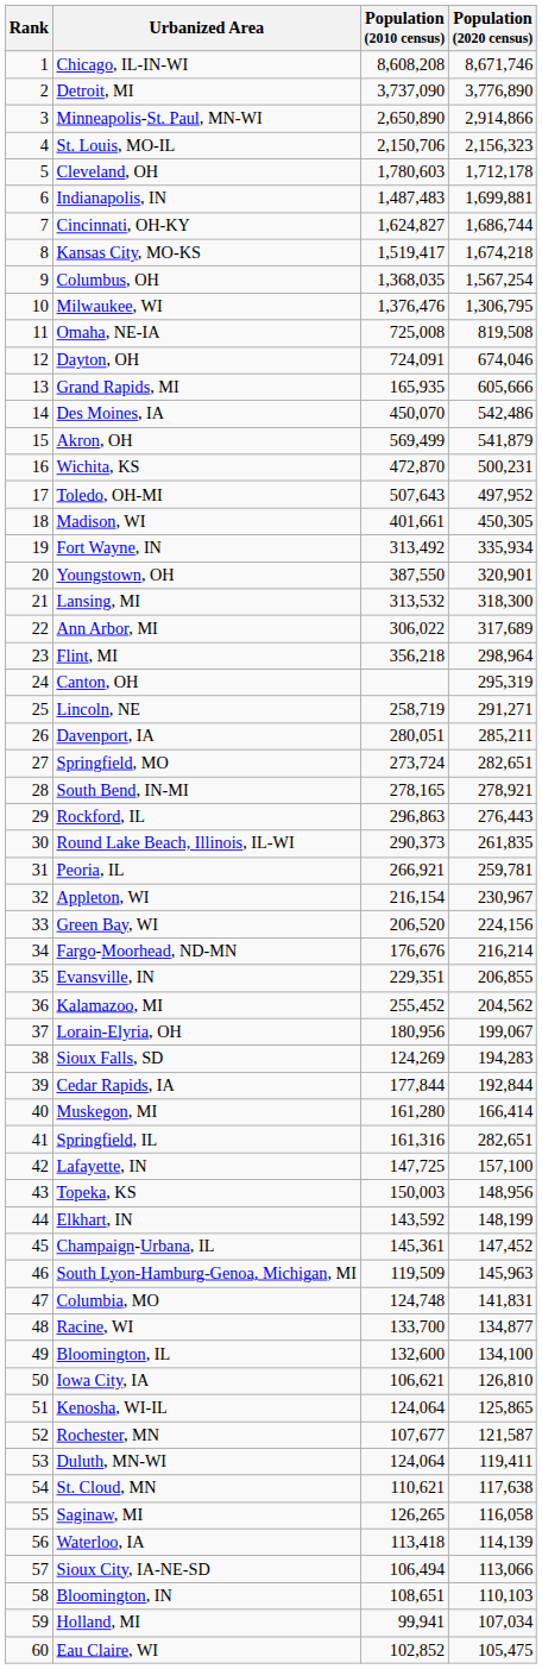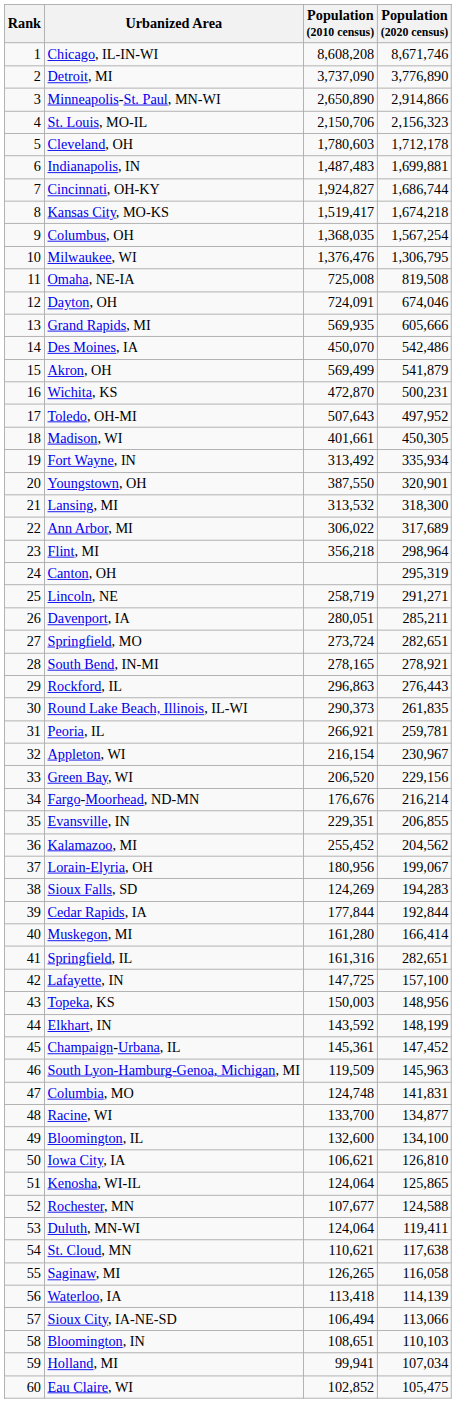Cincinnati, OH-KY | Population (2010 census): 1,624,827 -> 1,924,827
Grand Rapids, MI | Population (2010 census): 165,935 -> 569,935
Green Bay, WI | Population (2020 census): 224,156 -> 229,156
Rochester, MN | Population (2020 census): 121,587 -> 124,588
